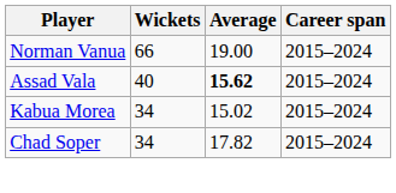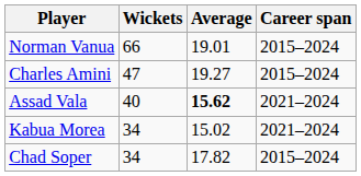Norman Vanua | Average: 19.00 -> 19.01
+ row: Charles Amini | 47 | 19.27 | 2015–2024
Assad Vala | Career span: 2015–2024 -> 2021–2024
Kabua Morea | Career span: 2015–2024 -> 2021–2024
